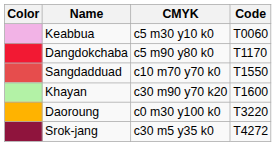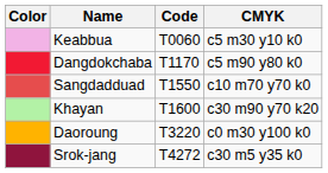columns swapped: CMYK <-> Code
